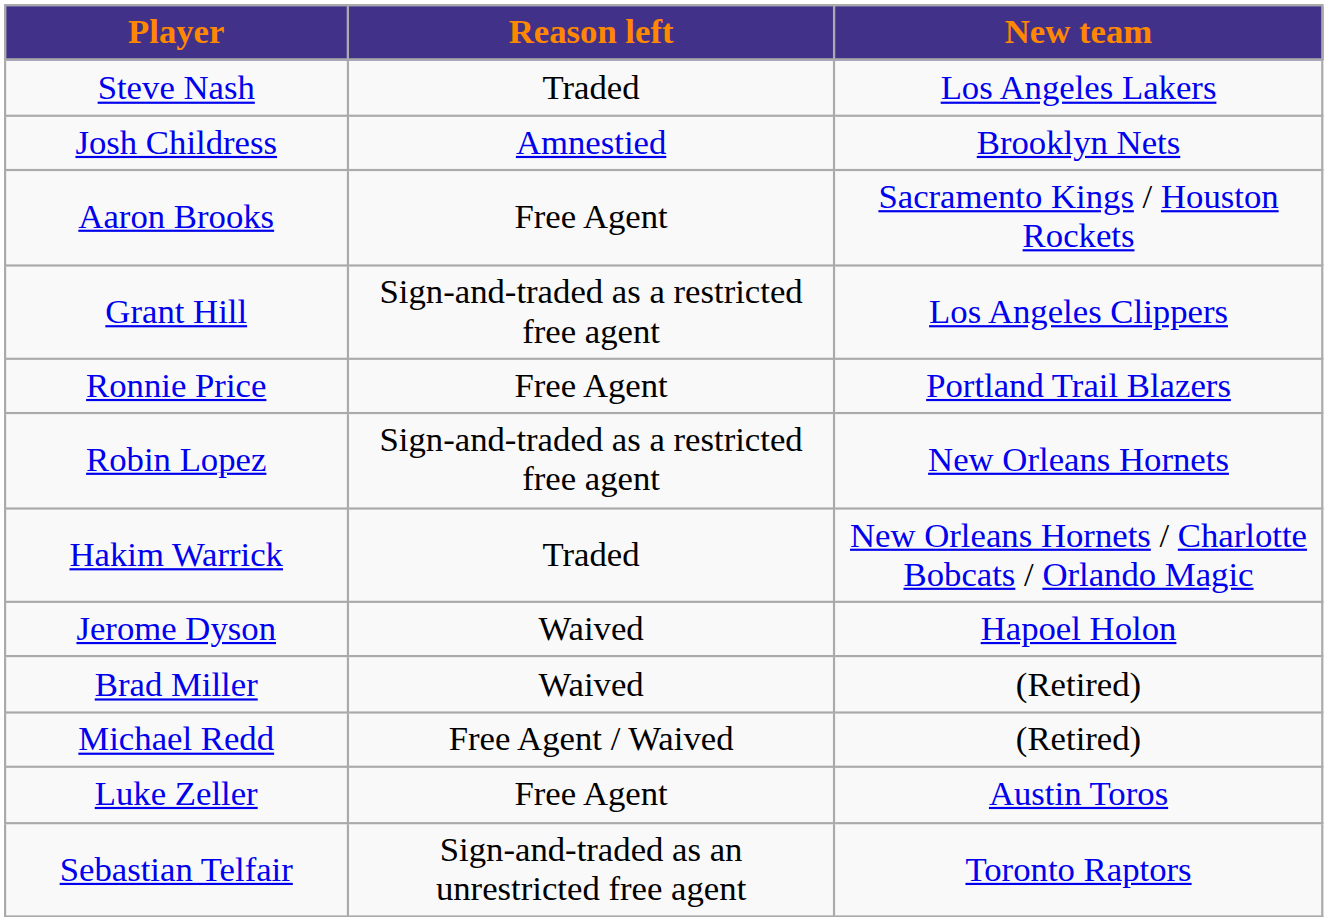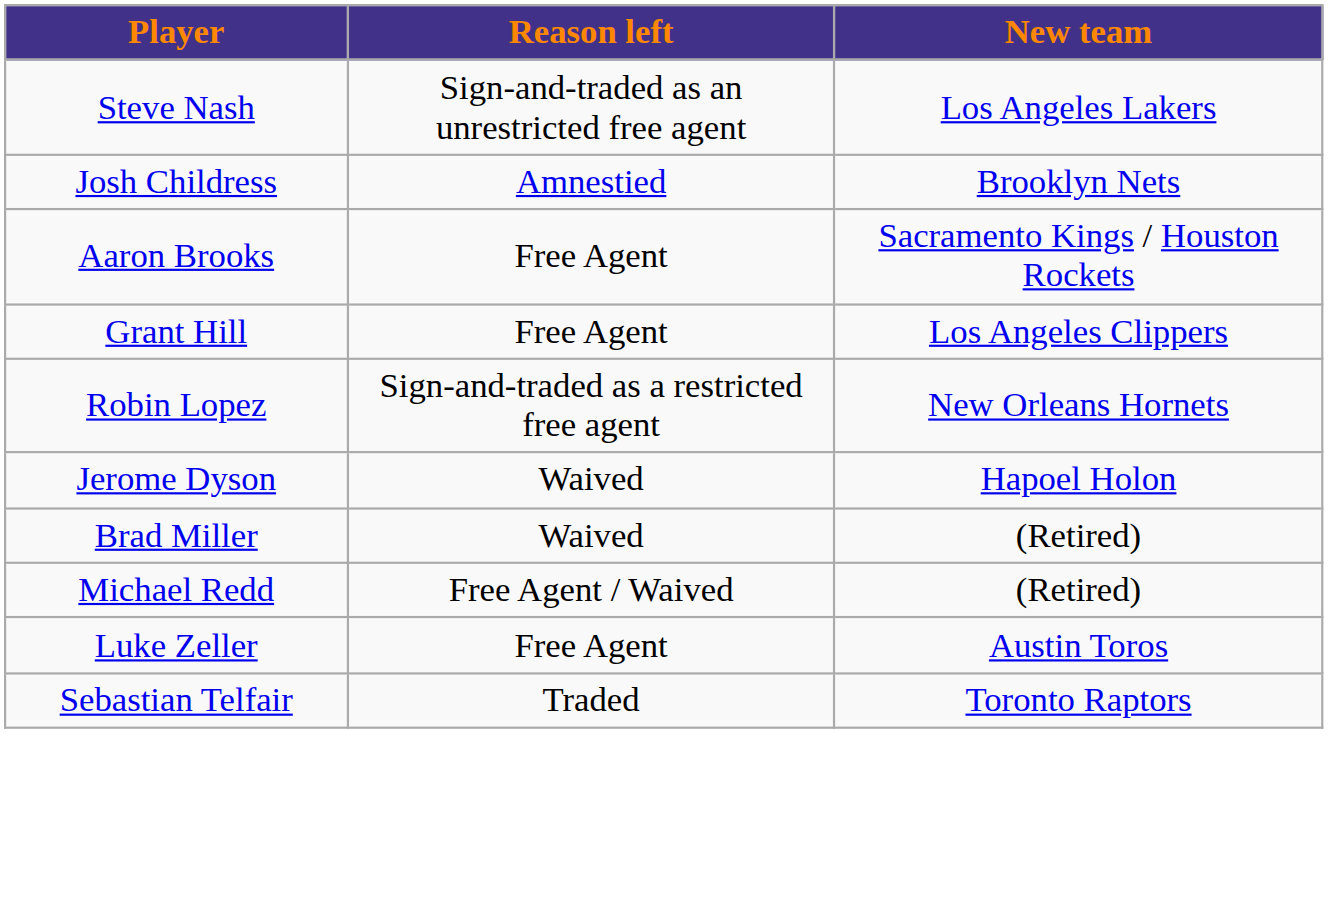Steve Nash | Reason left: Traded -> Sign-and-traded as an unrestricted free agent
Grant Hill | Reason left: Sign-and-traded as a restricted free agent -> Free Agent
- row: Ronnie Price | Free Agent | Portland Trail Blazers
- row: Hakim Warrick | Traded | New Orleans Hornets / Charlotte Bobcats / Orlando Magic
Sebastian Telfair | Reason left: Sign-and-traded as an unrestricted free agent -> Traded
